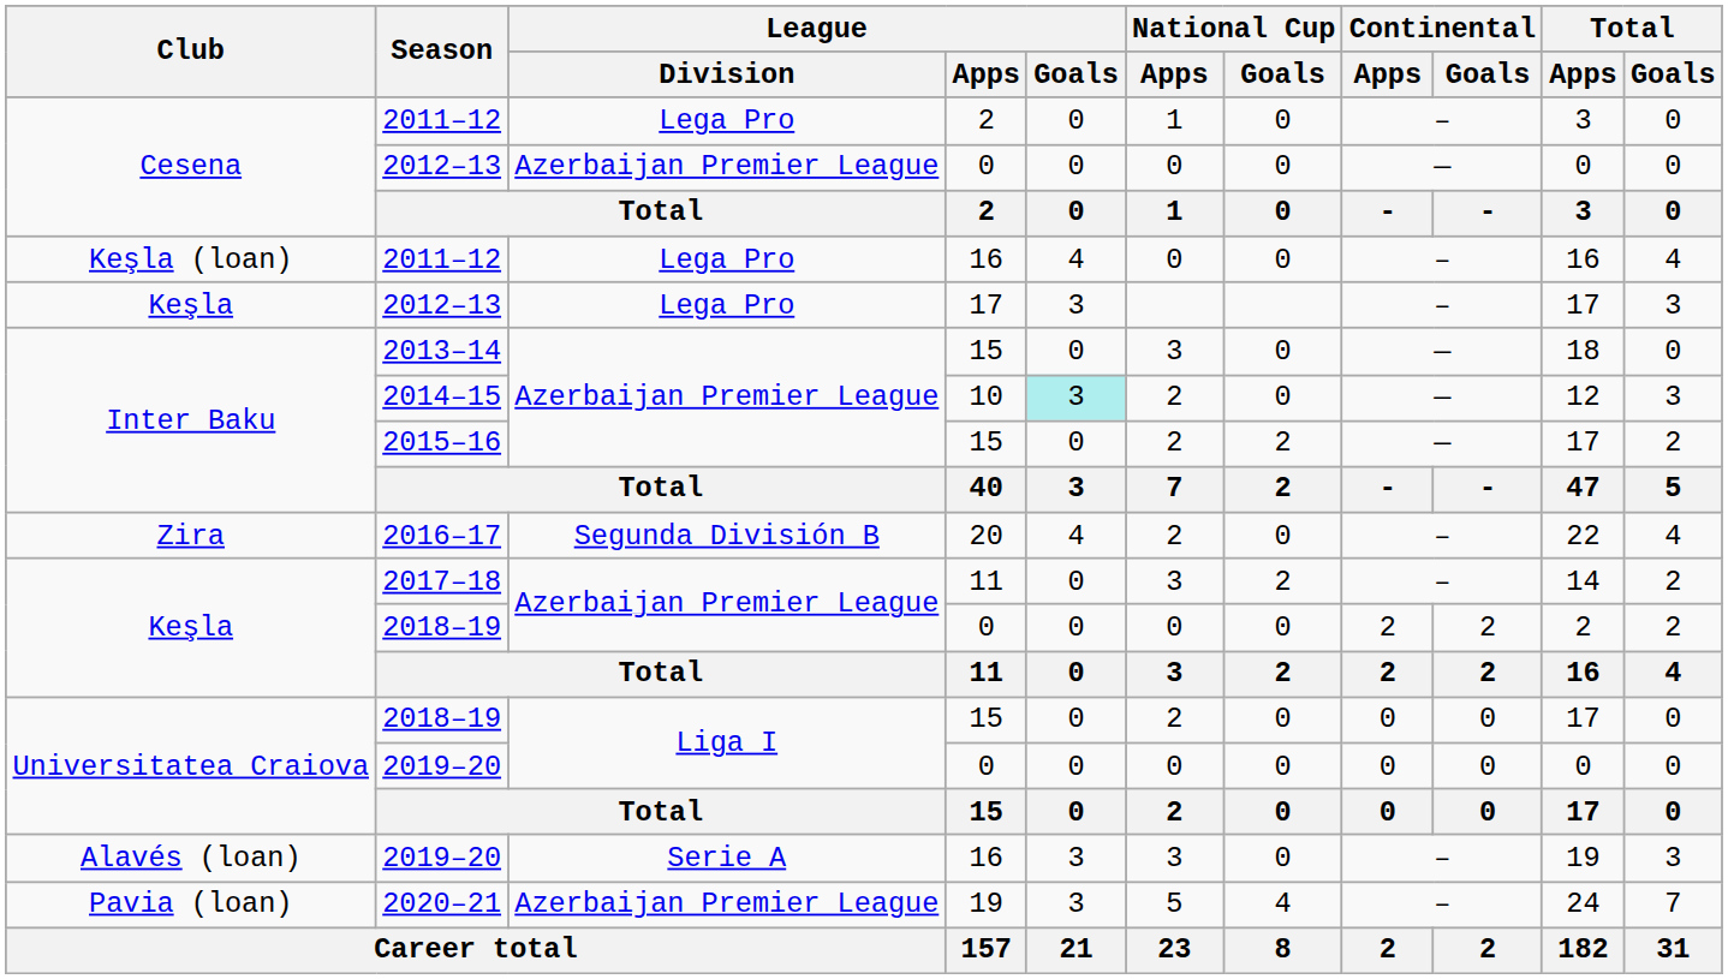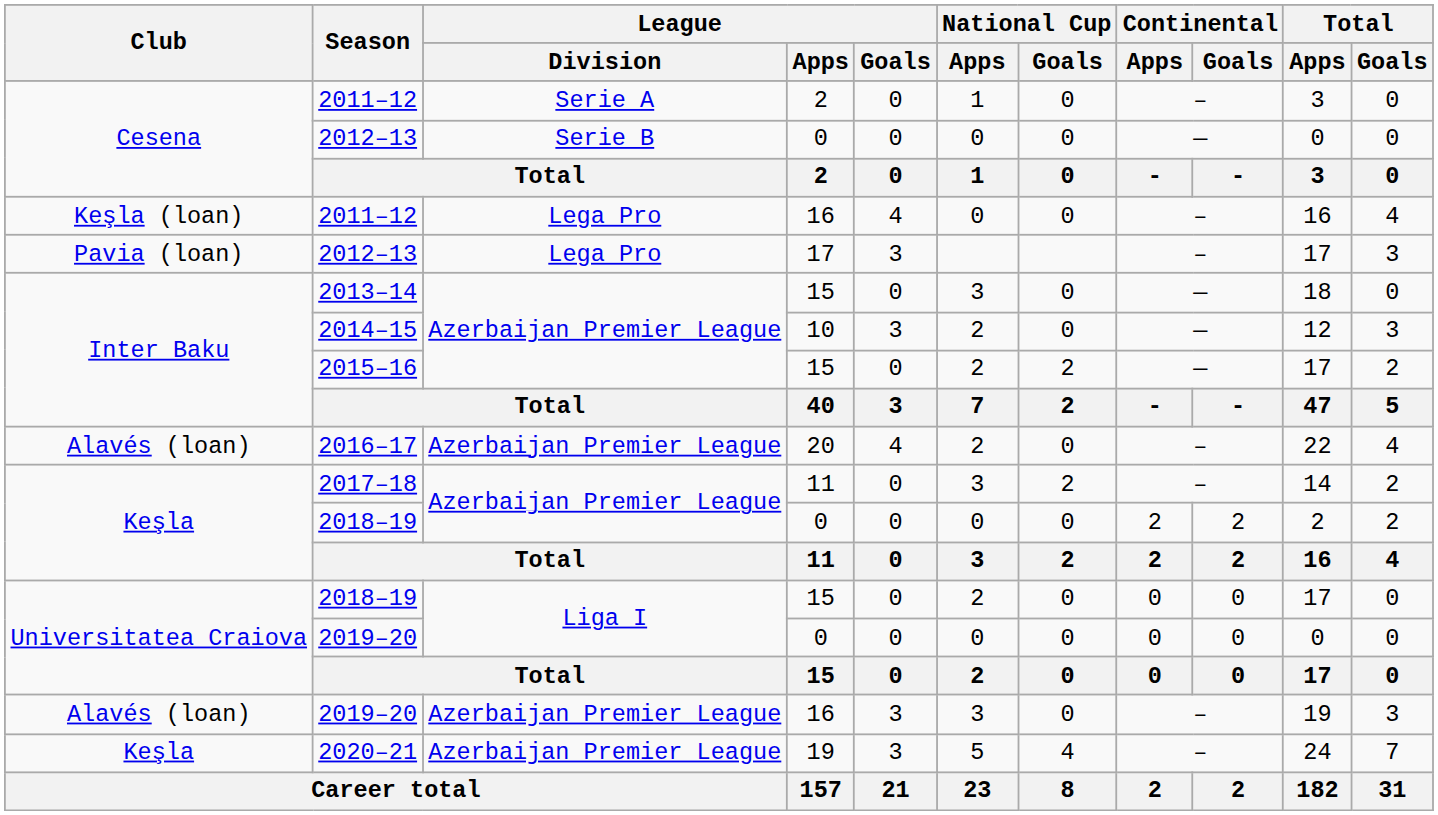2011–12 / 2 | League / Division: Lega Pro -> Serie A
2012–13 / 0 | League / Division: Azerbaijan Premier League -> Serie B
2012–13 / 17 | Club: Keşla -> Pavia (loan)
2014–15 | League / Goals: paleturquoise background -> no background
2016–17 | Club: Zira -> Alavés (loan)
2016–17 | League / Division: Segunda División B -> Azerbaijan Premier League
2019–20 / 16 | League / Division: Serie A -> Azerbaijan Premier League
2020–21 | Club: Pavia (loan) -> Keşla
